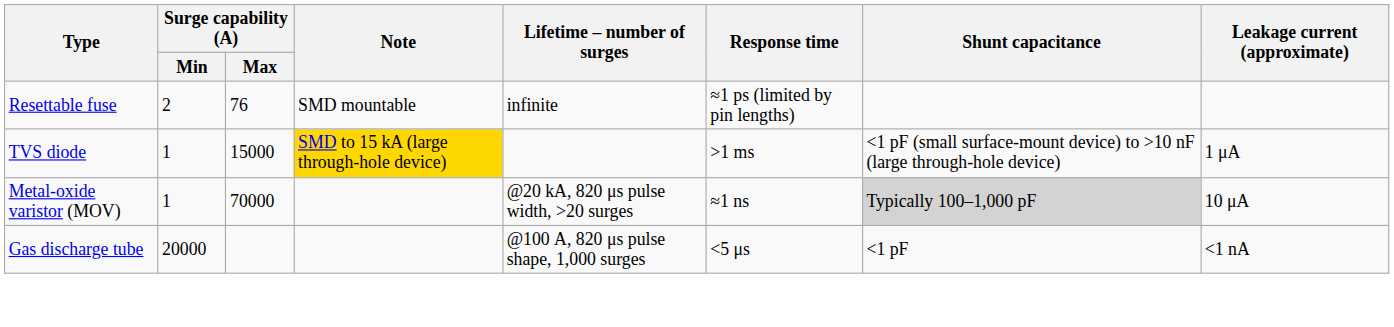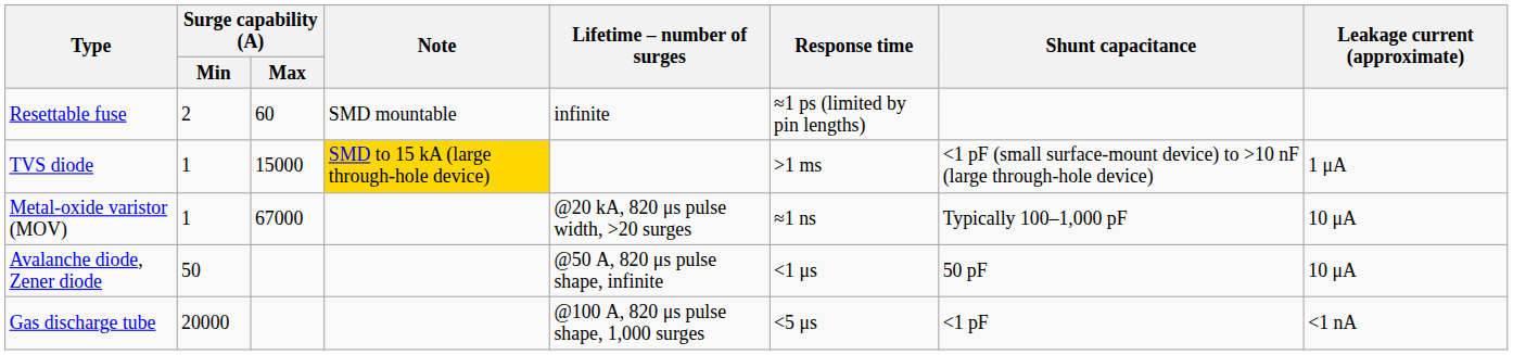Resettable fuse | Surge capability (A) / Max: 76 -> 60
Metal-oxide varistor (MOV) | Surge capability (A) / Max: 70000 -> 67000
Metal-oxide varistor (MOV) | Shunt capacitance: lightgrey background -> no background
+ row: Avalanche diode, Zener diode | 50 | @50 A, 820 μs pulse shape, infinite | <1 μs | 50 pF | 10 μA
